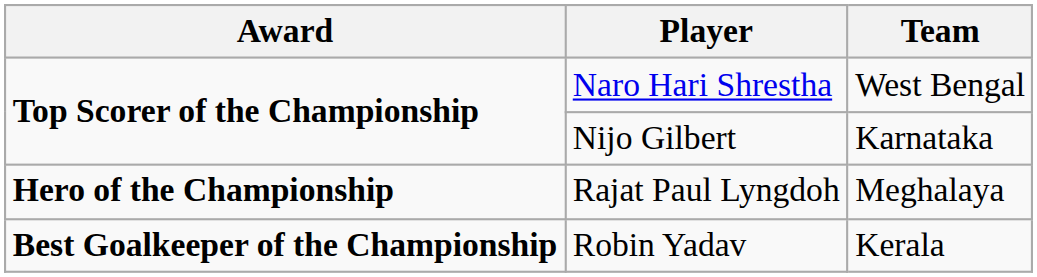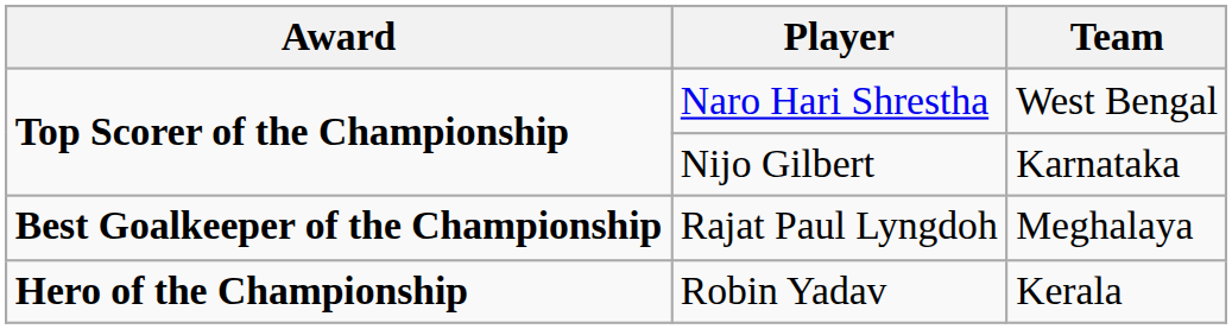Rajat Paul Lyngdoh | Award: Hero of the Championship -> Best Goalkeeper of the Championship
Robin Yadav | Award: Best Goalkeeper of the Championship -> Hero of the Championship
